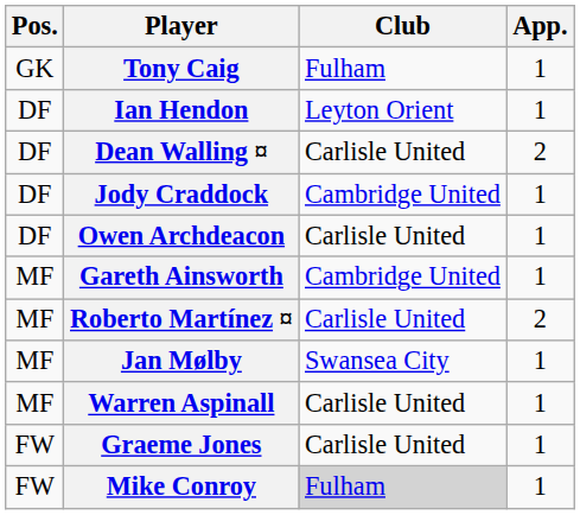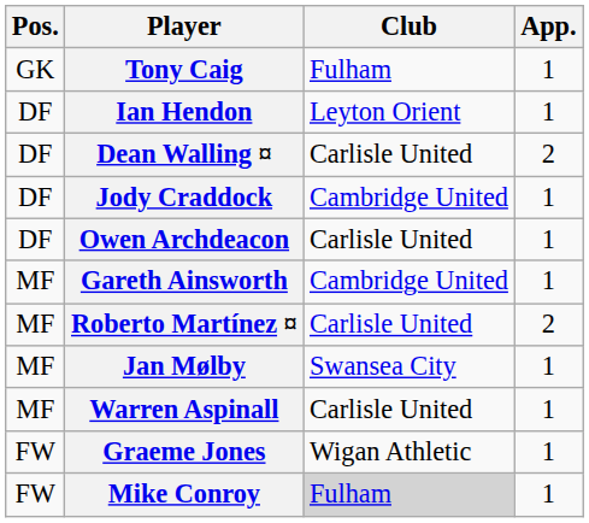Graeme Jones | Club: Carlisle United -> Wigan Athletic
